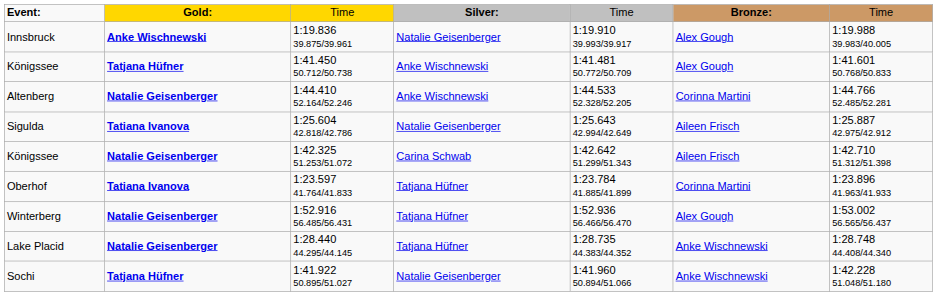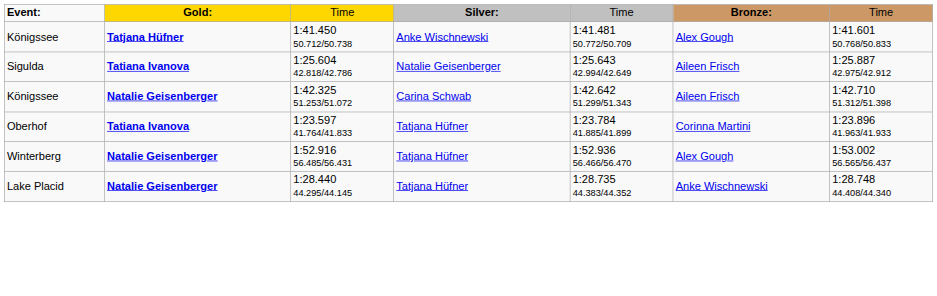- row: Innsbruck | Anke Wischnewski | 1:19.836 39.875/39.961 | Natalie Geisenberger | 1:19.910 39.993/39.917 | Alex Gough | 1:19.988 39.983/40.005
- row: Altenberg | Natalie Geisenberger | 1:44.410 52.164/52.246 | Anke Wischnewski | 1:44.533 52.328/52.205 | Corinna Martini | 1:44.766 52.485/52.281
- row: Sochi | Tatjana Hüfner | 1:41.922 50.895/51.027 | Natalie Geisenberger | 1:41.960 50.894/51.066 | Anke Wischnewski | 1:42.228 51.048/51.180
